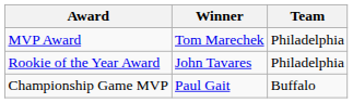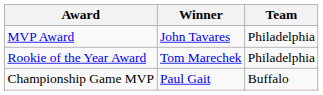MVP Award | Winner: Tom Marechek -> John Tavares
Rookie of the Year Award | Winner: John Tavares -> Tom Marechek
